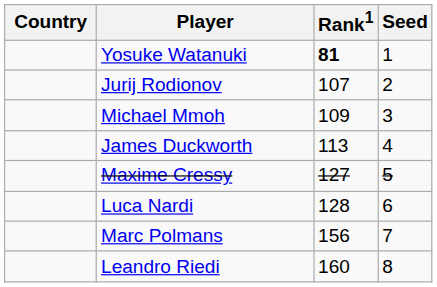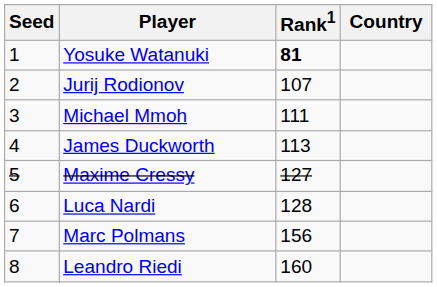columns swapped: Country <-> Seed
Michael Mmoh | Rank1: 109 -> 111
